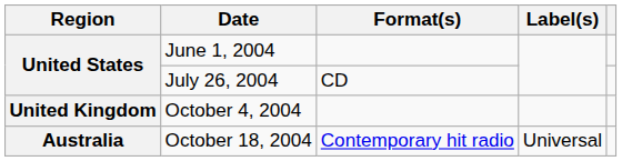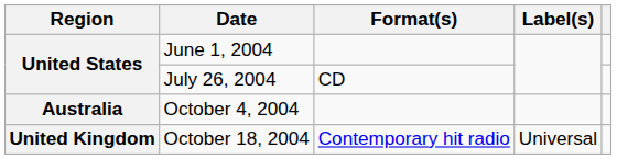October 4, 2004 | Region: United Kingdom -> Australia
October 18, 2004 | Region: Australia -> United Kingdom
